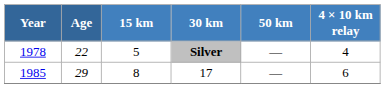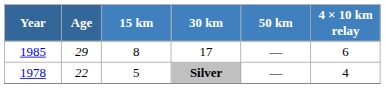rows swapped: Silver <-> 17
